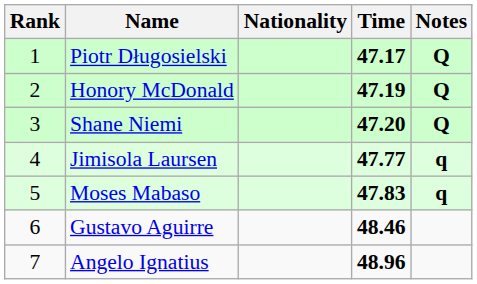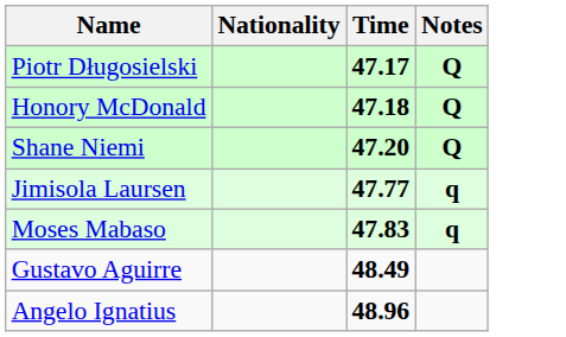- column: Rank | 1 | 2 | 3 | 4 | 5 | 6 | 7
Honory McDonald | Time: 47.19 -> 47.18
Gustavo Aguirre | Time: 48.46 -> 48.49
